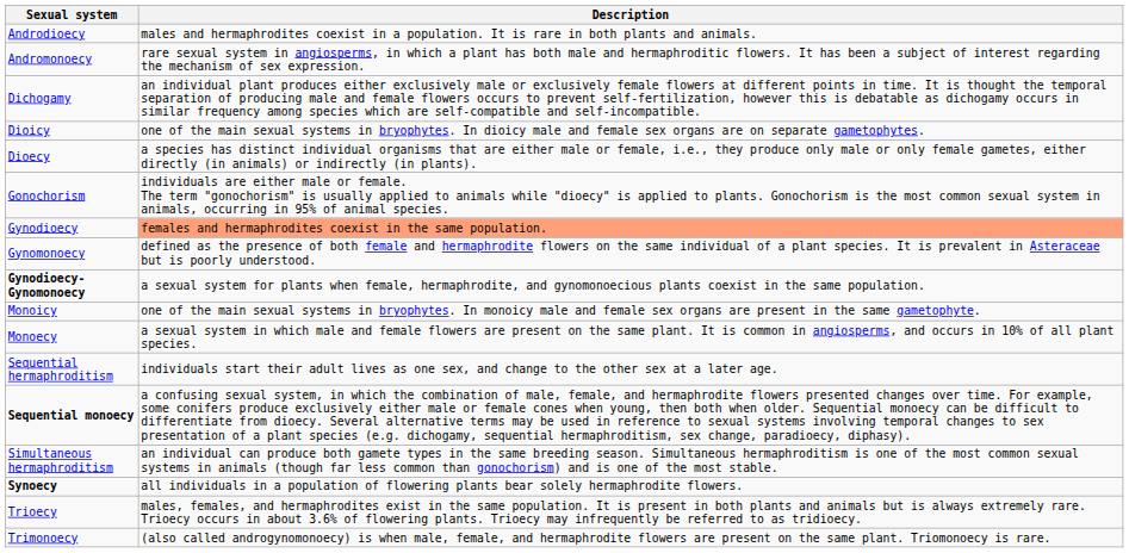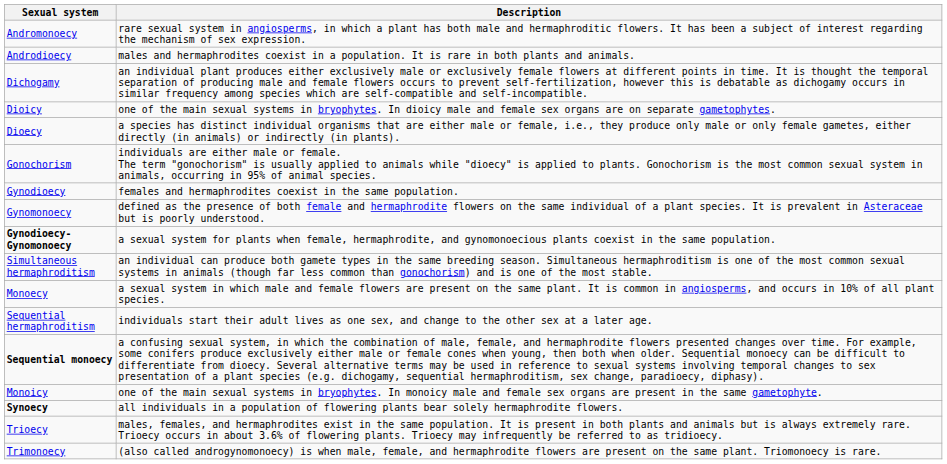rows swapped: Androdioecy <-> Andromonoecy
Gynodioecy | Description: lightsalmon background -> no background
rows swapped: Monoicy <-> Simultaneous hermaphroditism
